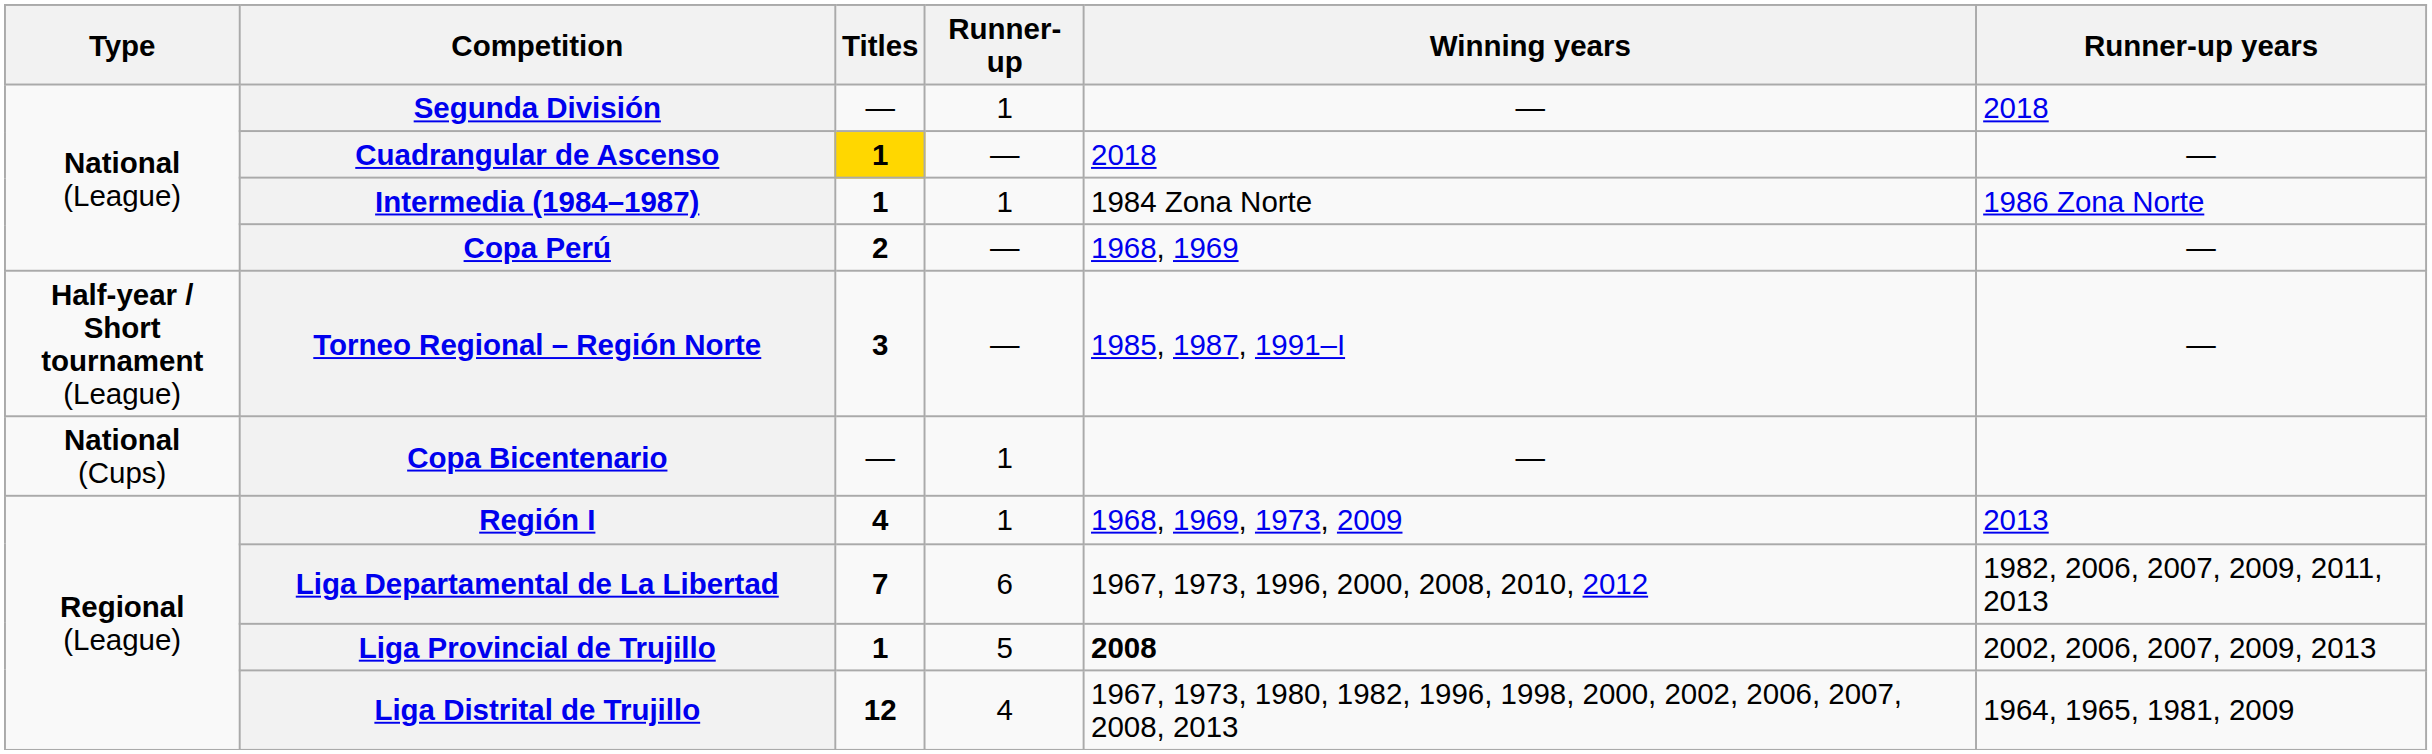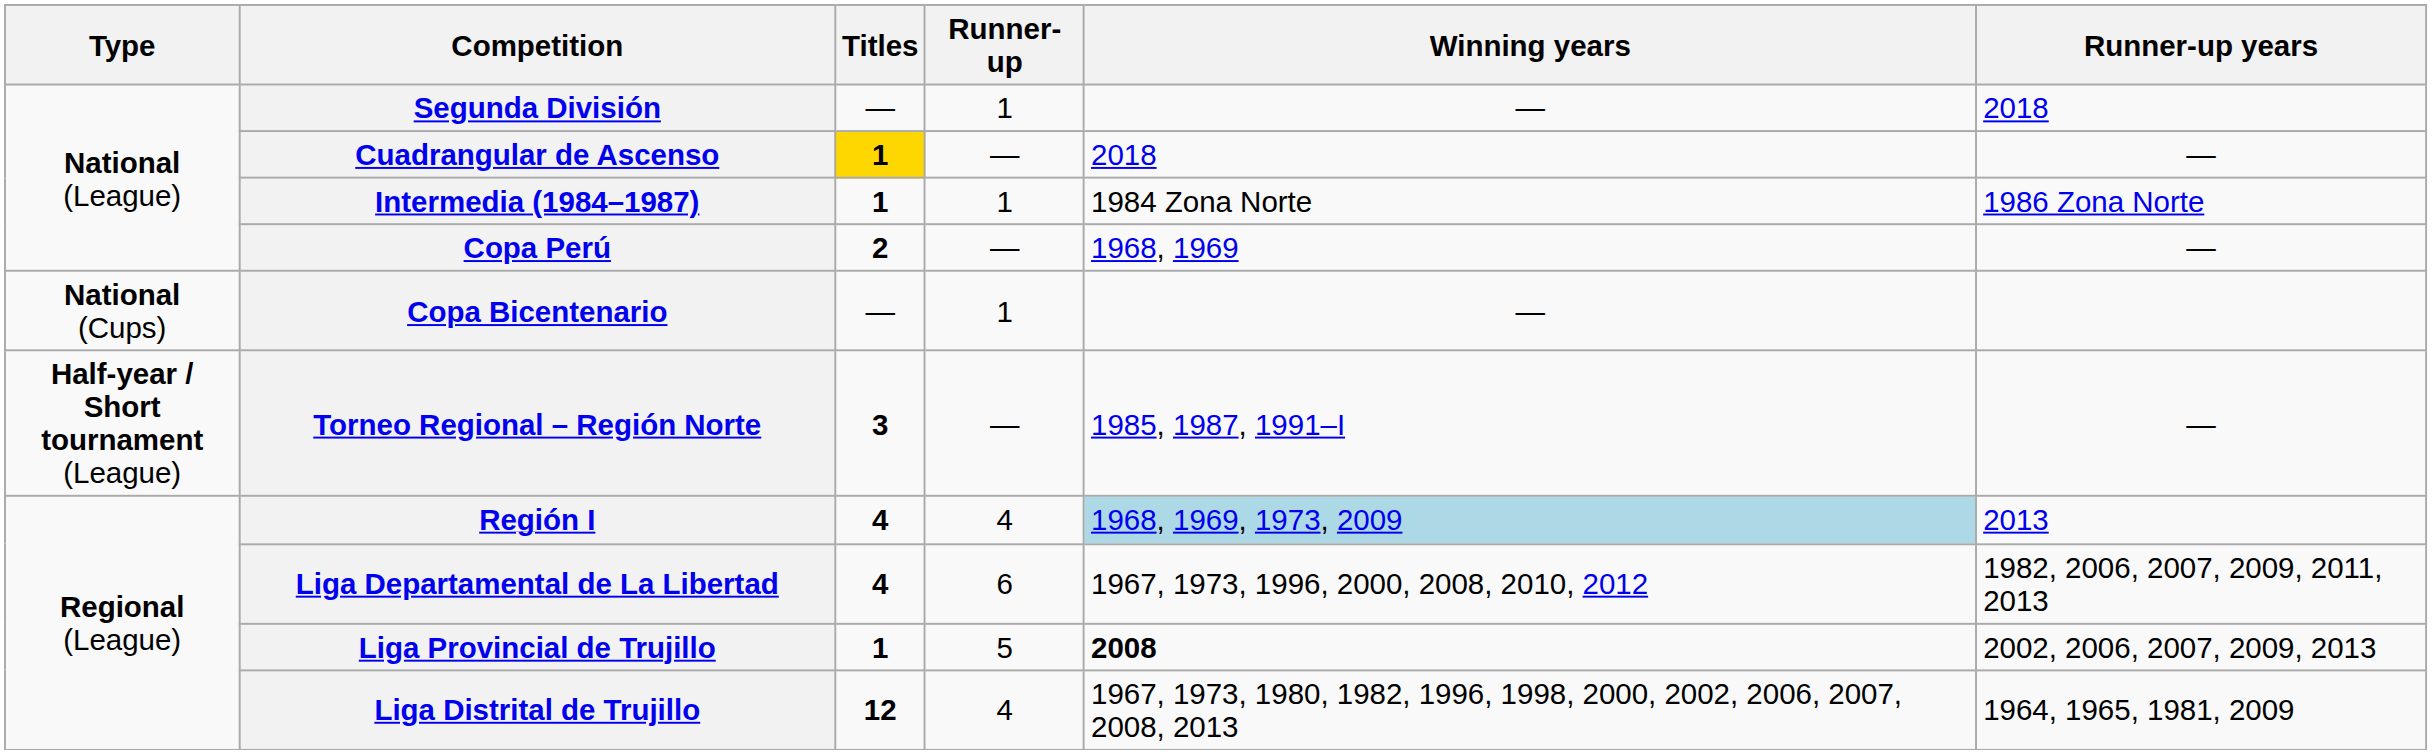rows swapped: Torneo Regional – Región Norte <-> Copa Bicentenario
Región I | Runner-up: 1 -> 4
Región I | Winning years: no background -> lightblue background
Liga Departamental de La Libertad | Titles: 7 -> 4
